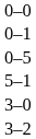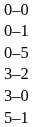rows swapped: 5–1 <-> 3–2
